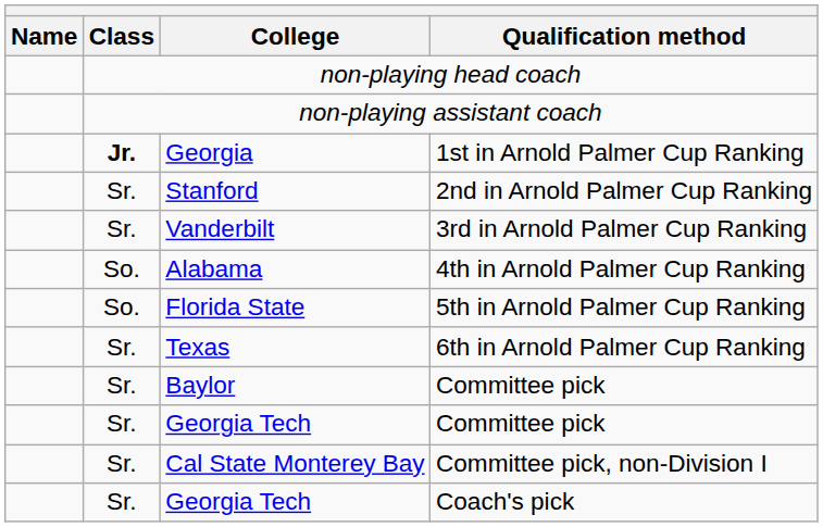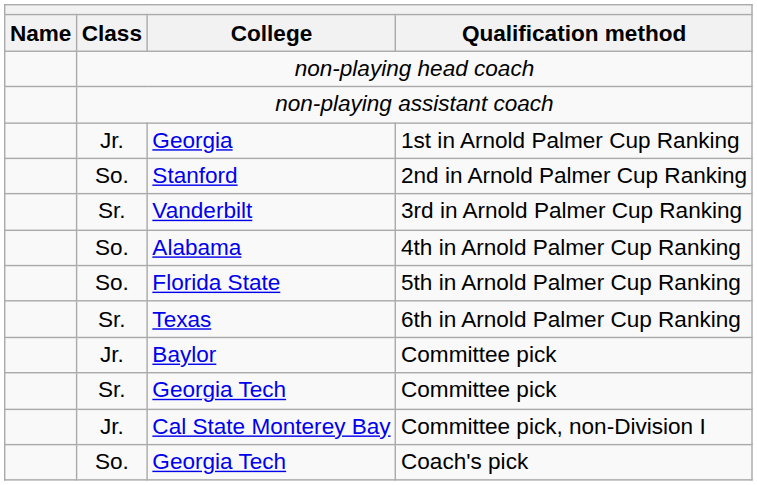Georgia | Class: bold -> normal
Stanford | Class: Sr. -> So.
Baylor | Class: Sr. -> Jr.
Cal State Monterey Bay | Class: Sr. -> Jr.
Georgia Tech / Coach's pick | Class: Sr. -> So.
